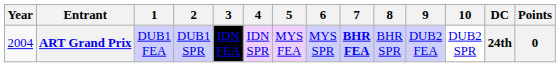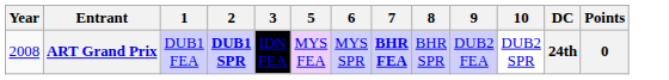- column: 4 | IDN SPR
ART Grand Prix | Year: 2004 -> 2008
ART Grand Prix | 2: normal -> bold
